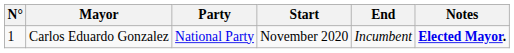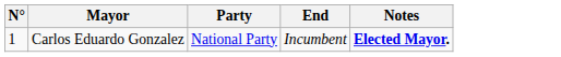- column: Start | November 2020
